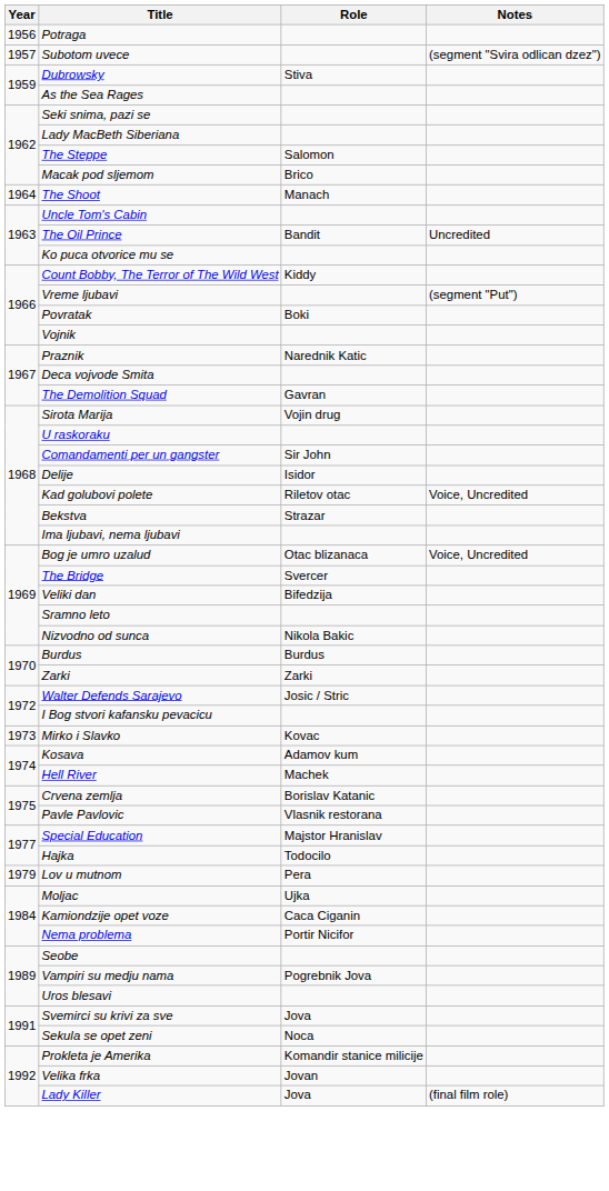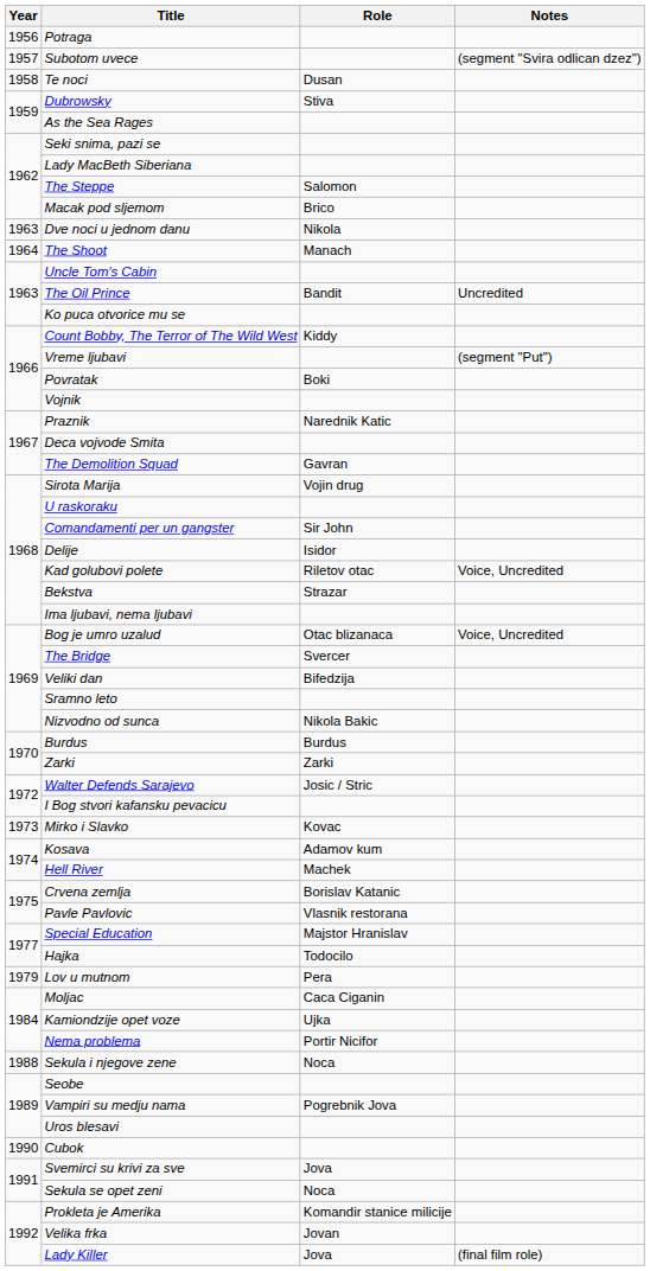+ row: 1958 | Te noci | Dusan
+ row: 1963 | Dve noci u jednom danu | Nikola
Moljac | Role: Ujka -> Caca Ciganin
Kamiondzije opet voze | Role: Caca Ciganin -> Ujka
+ row: 1988 | Sekula i njegove zene | Noca
+ row: 1990 | Cubok
